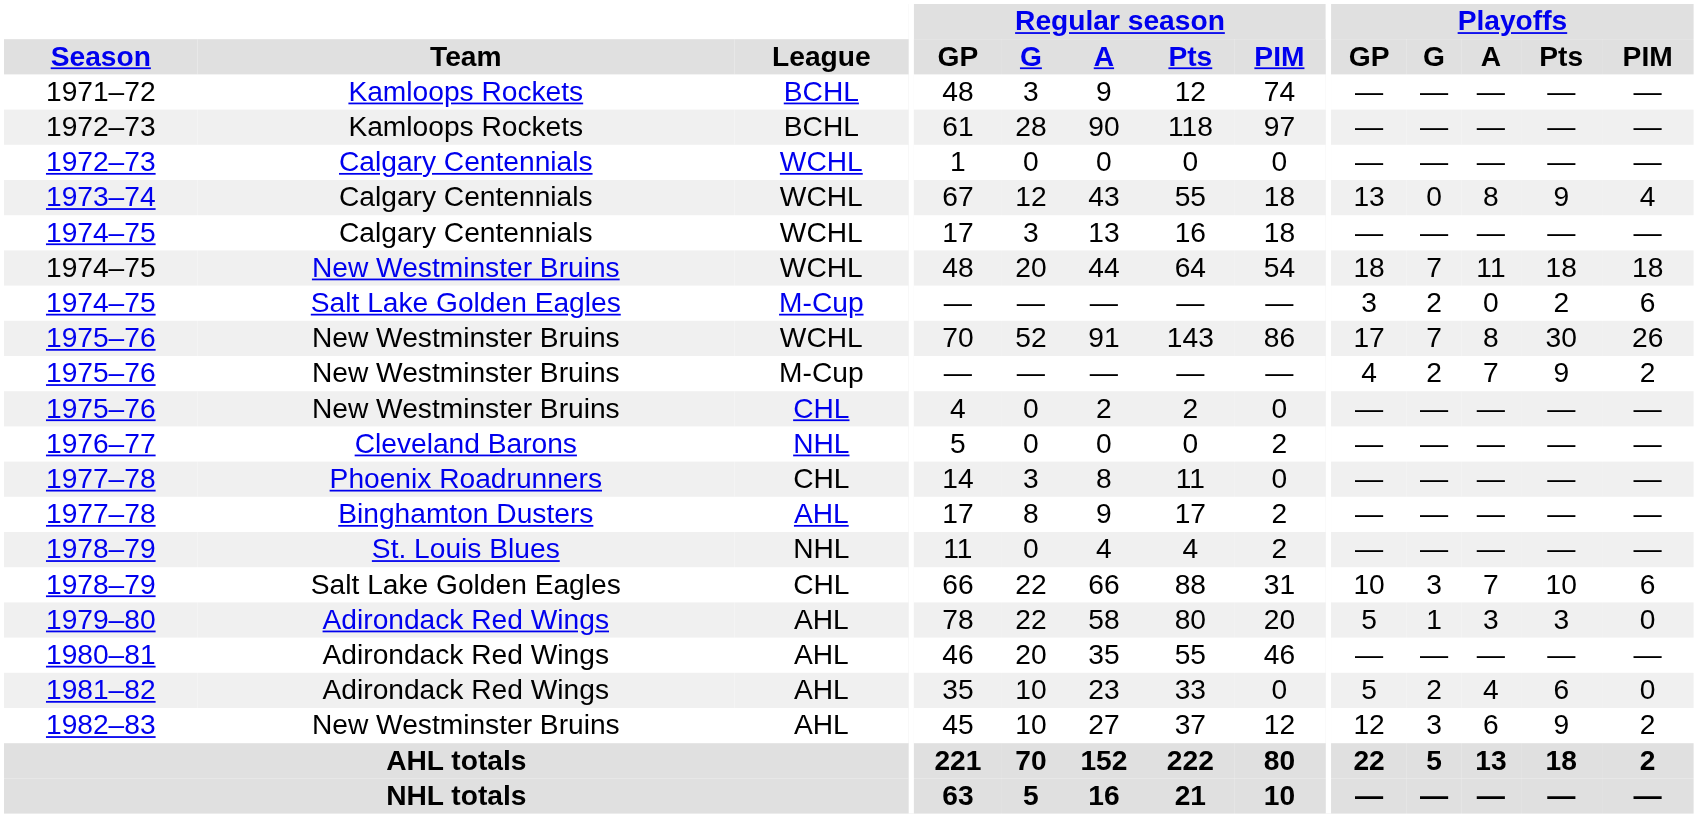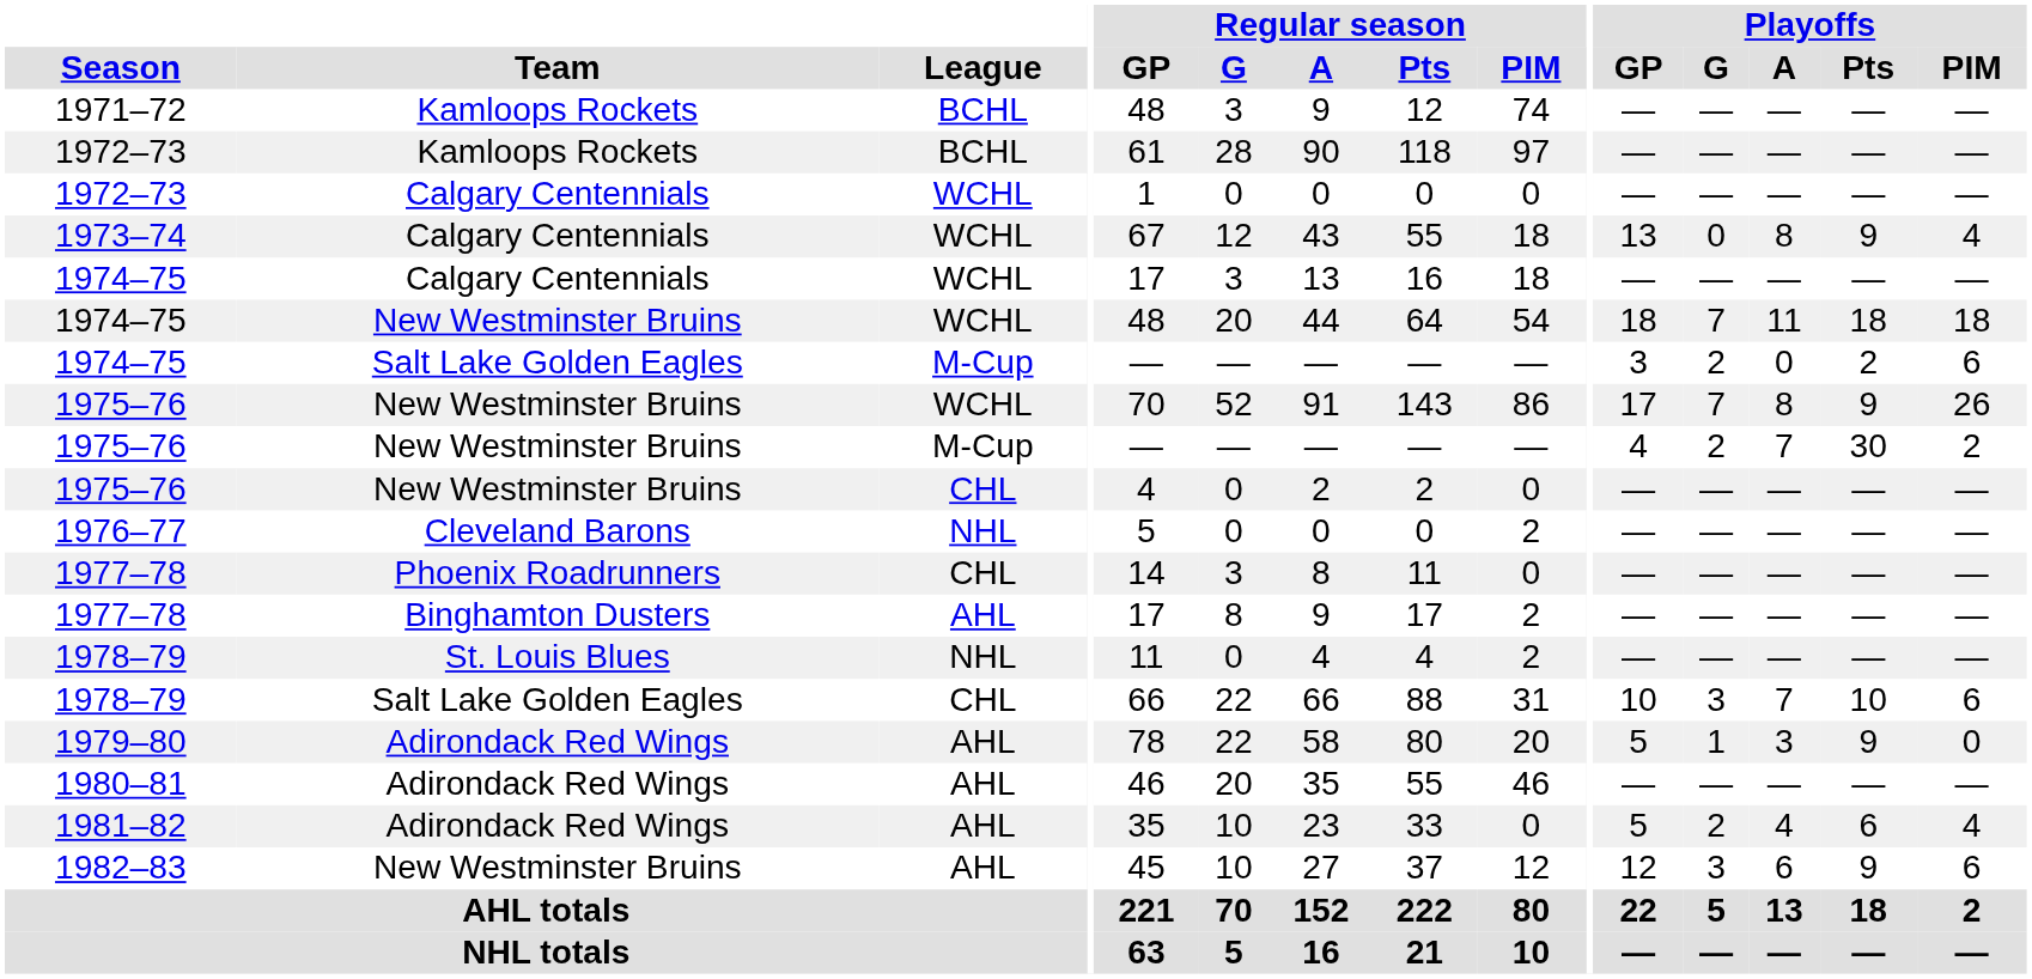1975–76 / WCHL | Playoffs / Pts: 30 -> 9
1975–76 / M-Cup | Playoffs / Pts: 9 -> 30
1979–80 | Playoffs / Pts: 3 -> 9
1981–82 | Playoffs / PIM: 0 -> 4
1982–83 | Playoffs / PIM: 2 -> 6
